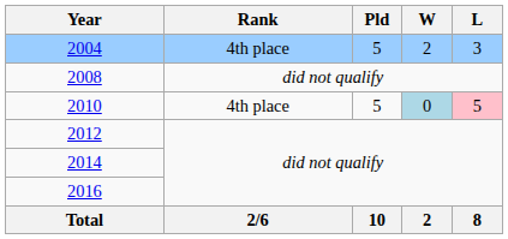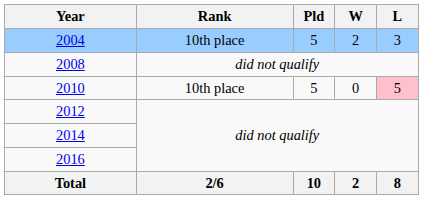2004 | Rank: 4th place -> 10th place
2010 | Rank: 4th place -> 10th place
2010 | W: lightblue background -> no background
